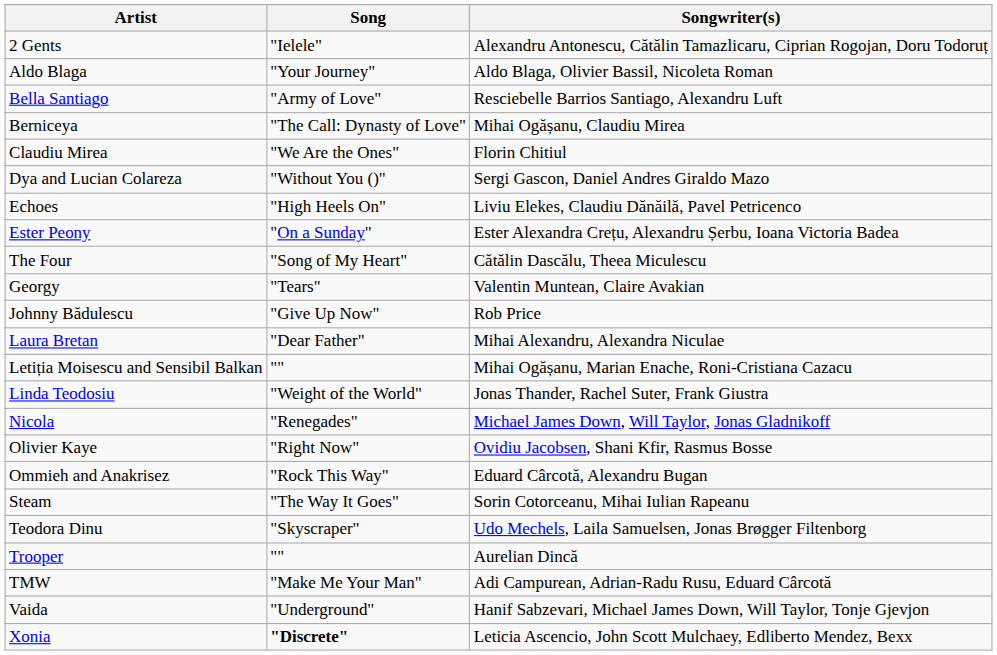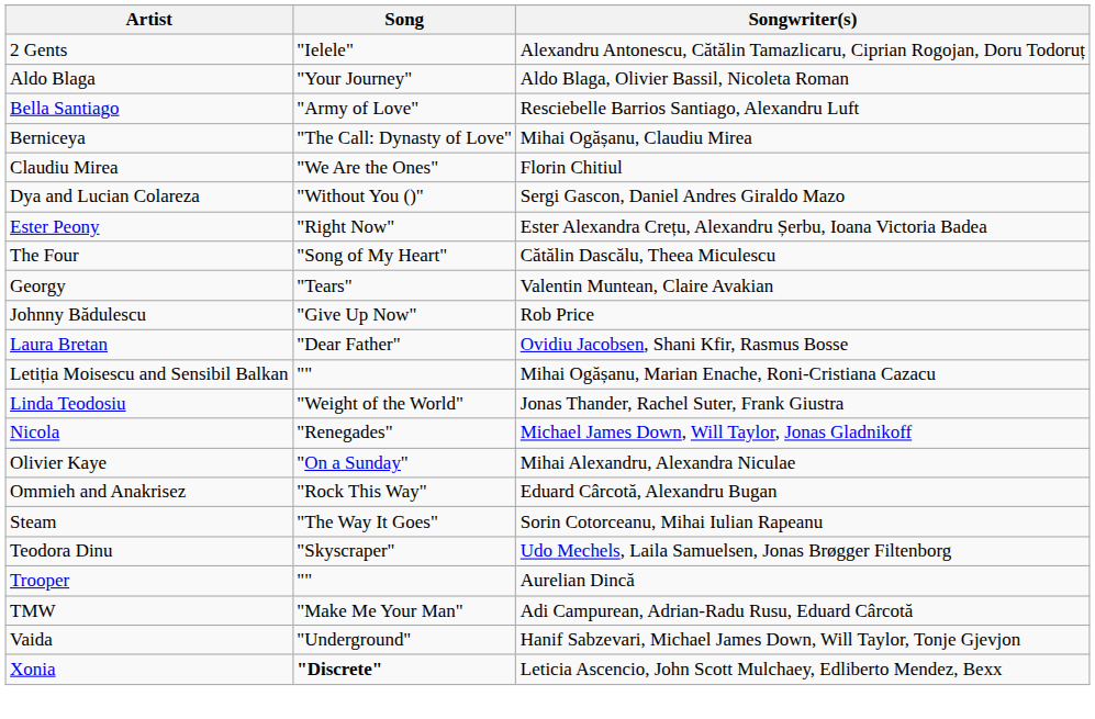- row: Echoes | "High Heels On" | Liviu Elekes, Claudiu Dănăilă, Pavel Petricenco
Ester Peony | Song: "On a Sunday" -> "Right Now"
Laura Bretan | Songwriter(s): Mihai Alexandru, Alexandra Niculae -> Ovidiu Jacobsen, Shani Kfir, Rasmus Bosse
Olivier Kaye | Song: "Right Now" -> "On a Sunday"
Olivier Kaye | Songwriter(s): Ovidiu Jacobsen, Shani Kfir, Rasmus Bosse -> Mihai Alexandru, Alexandra Niculae
